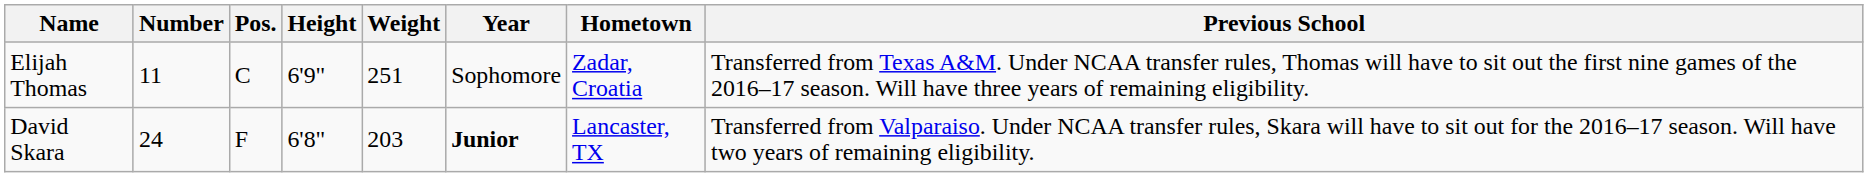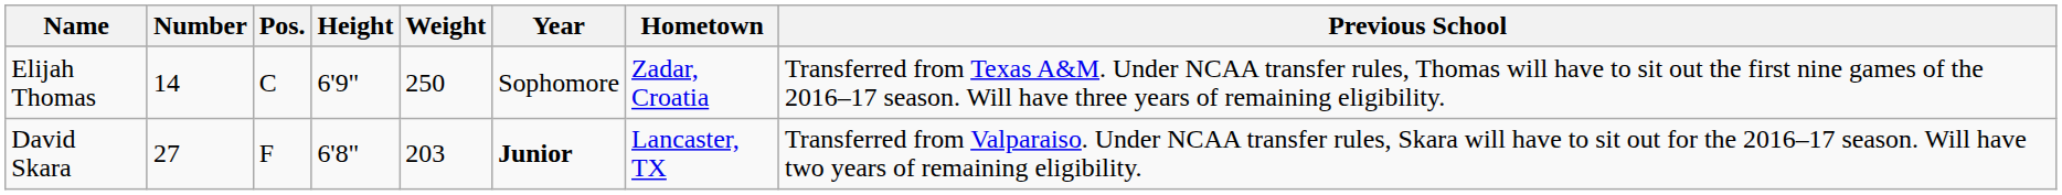Elijah Thomas | Number: 11 -> 14
Elijah Thomas | Weight: 251 -> 250
David Skara | Number: 24 -> 27
